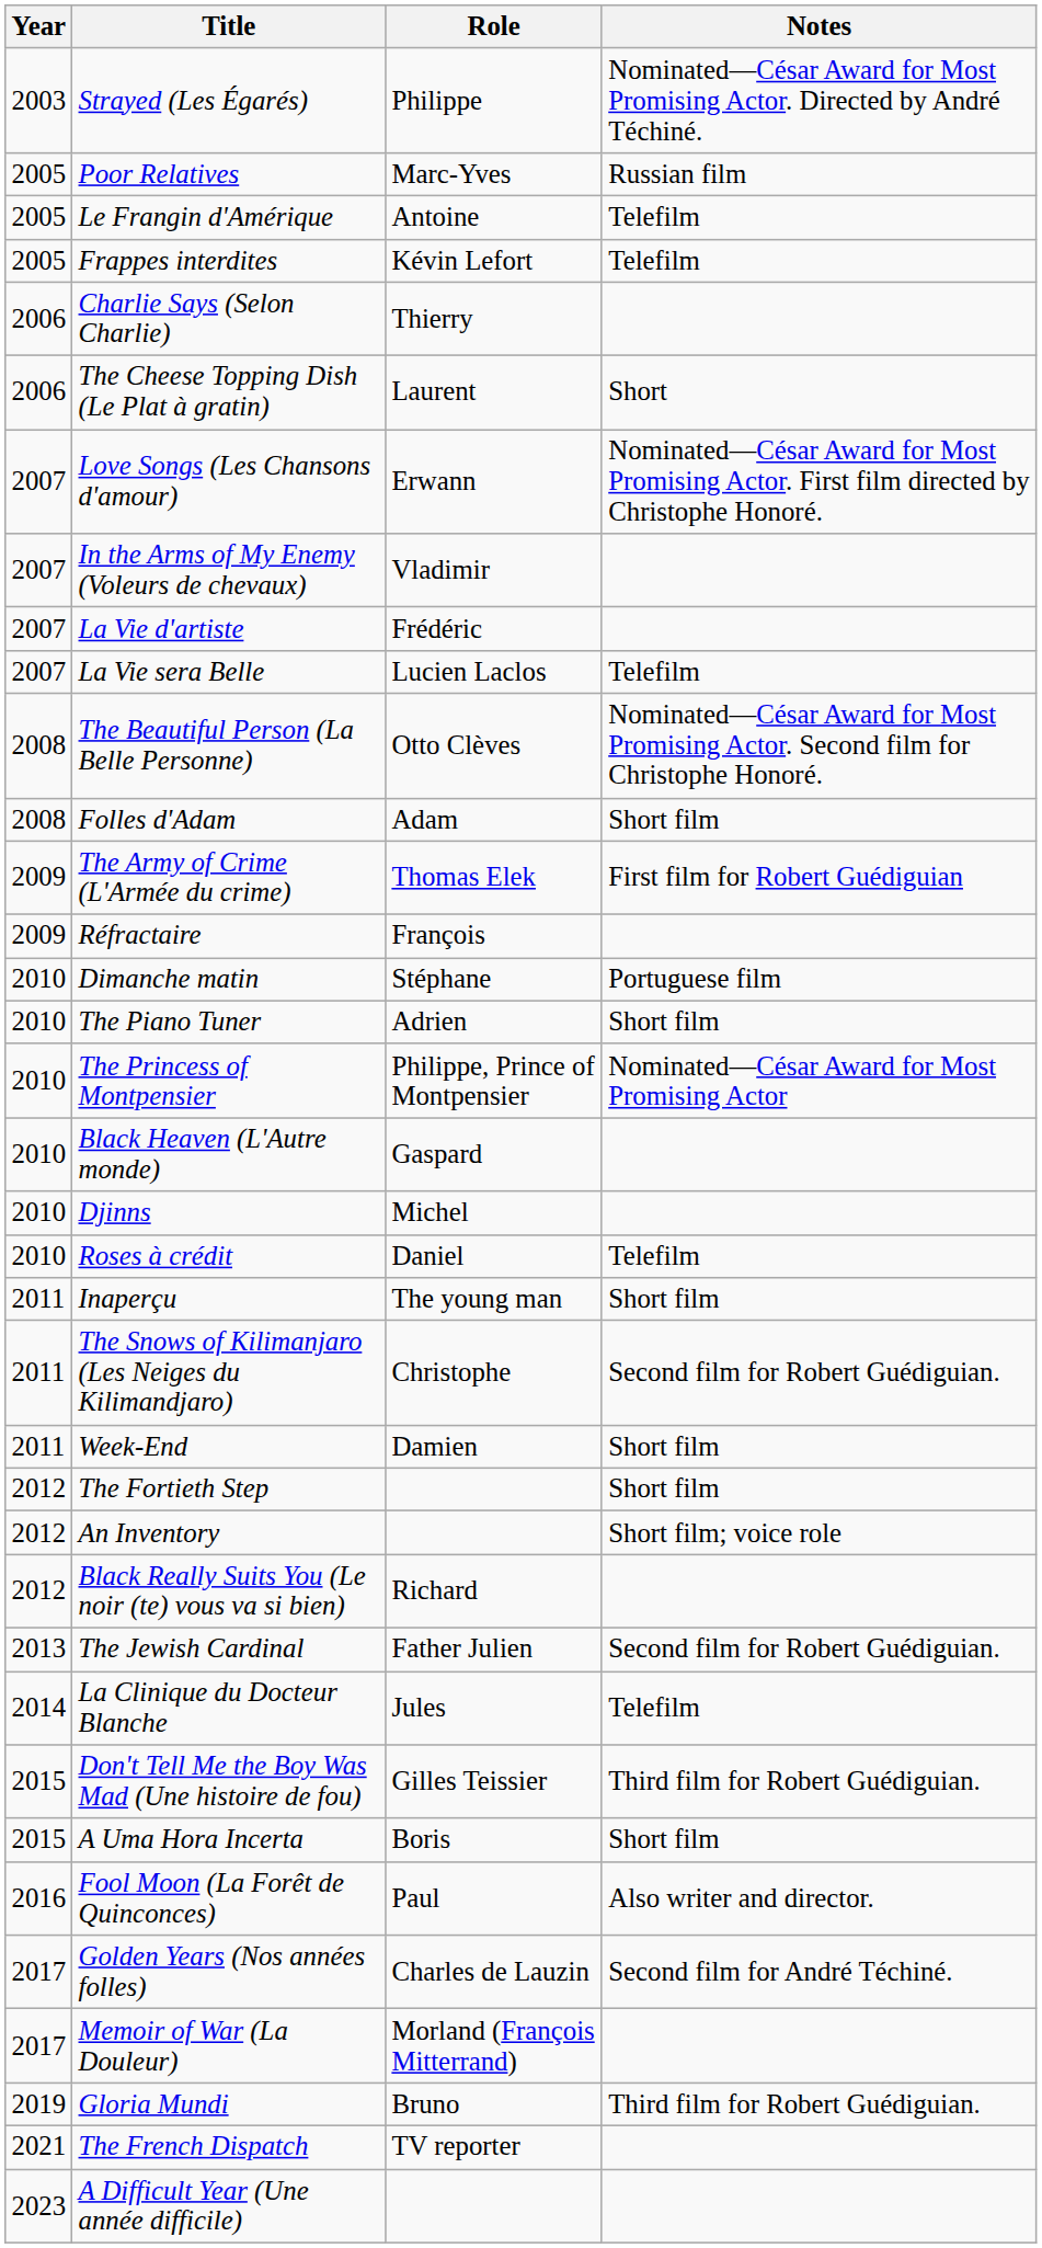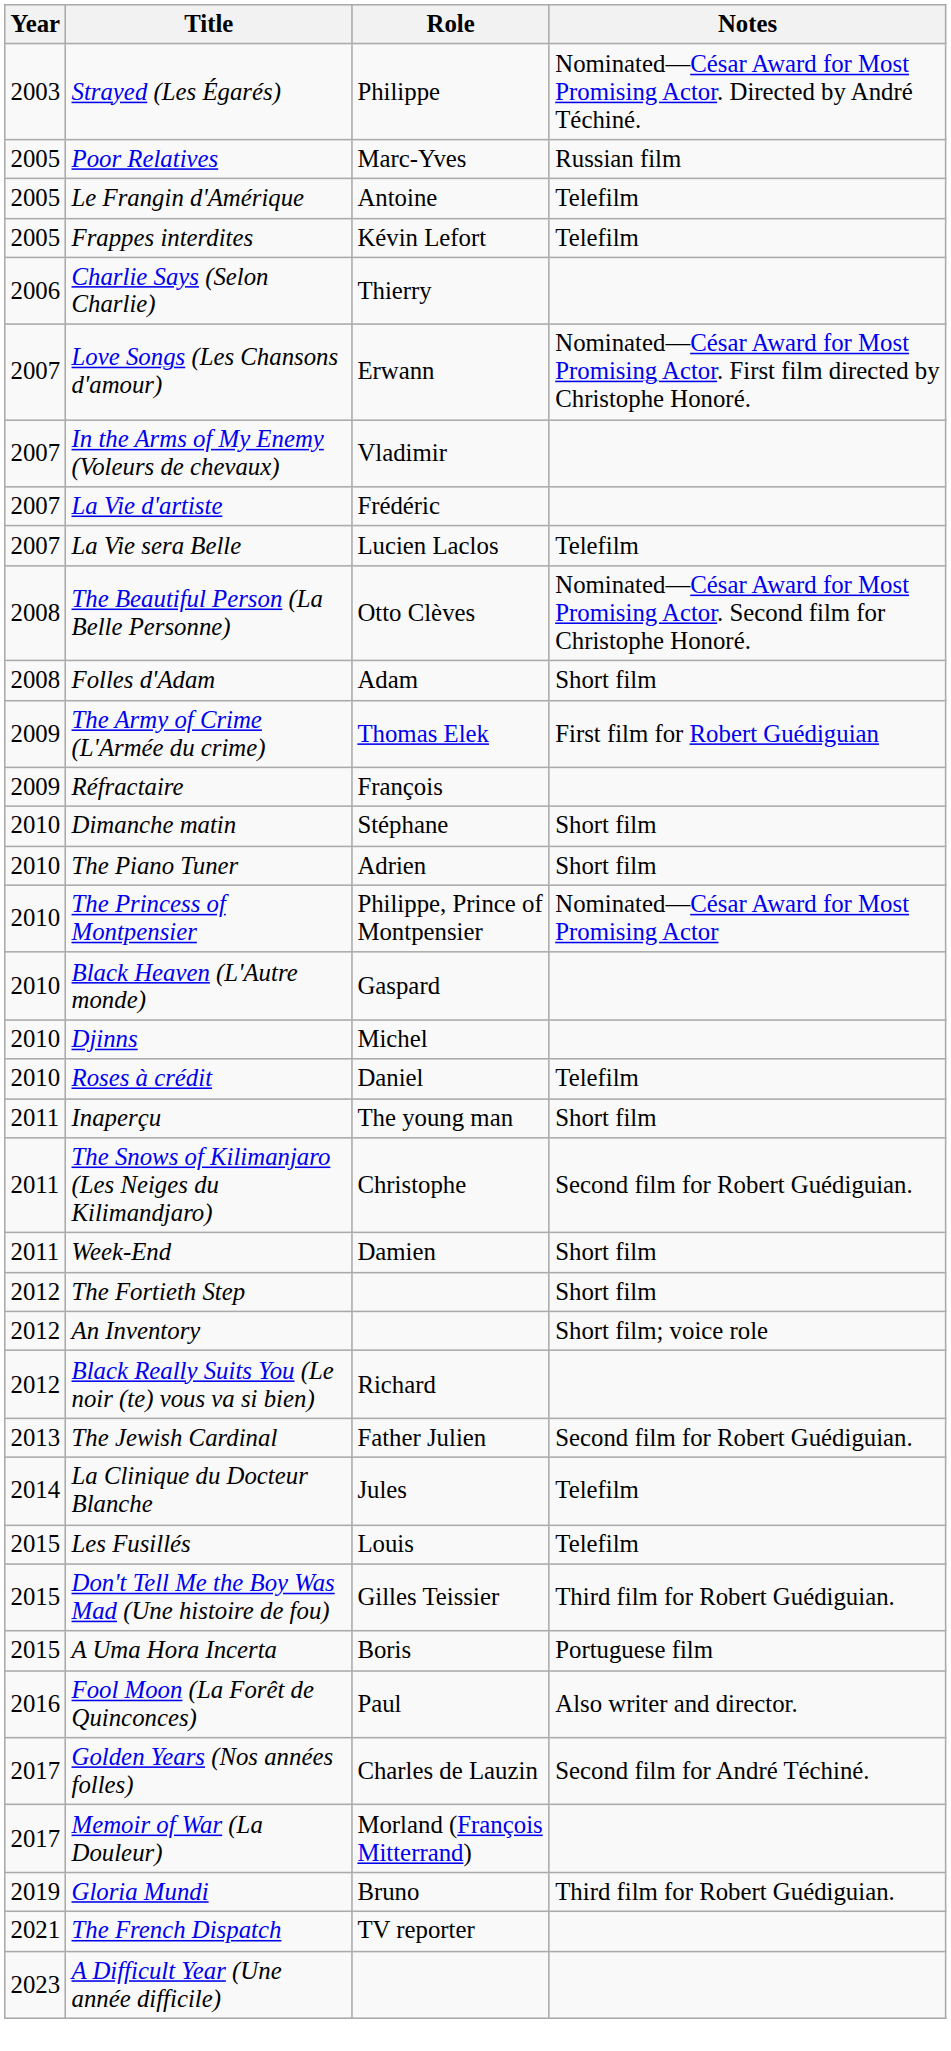- row: 2006 | The Cheese Topping Dish (Le Plat à gratin) | Laurent | Short
Dimanche matin | Notes: Portuguese film -> Short film
+ row: 2015 | Les Fusillés | Louis | Telefilm
A Uma Hora Incerta | Notes: Short film -> Portuguese film
